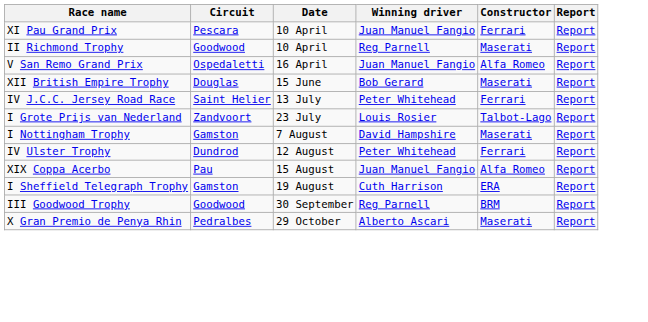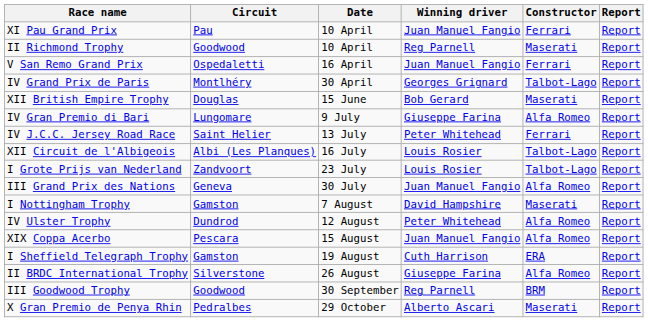XI Pau Grand Prix | Circuit: Pescara -> Pau
V San Remo Grand Prix | Constructor: Alfa Romeo -> Ferrari
+ row: IV Grand Prix de Paris | Montlhéry | 30 April | Georges Grignard | Talbot-Lago | Report
+ row: IV Gran Premio di Bari | Lungomare | 9 July | Giuseppe Farina | Alfa Romeo | Report
+ row: XII Circuit de l'Albigeois | Albi (Les Planques) | 16 July | Louis Rosier | Talbot-Lago | Report
+ row: III Grand Prix des Nations | Geneva | 30 July | Juan Manuel Fangio | Alfa Romeo | Report
IV Ulster Trophy | Constructor: Ferrari -> Alfa Romeo
XIX Coppa Acerbo | Circuit: Pau -> Pescara
+ row: II BRDC International Trophy | Silverstone | 26 August | Giuseppe Farina | Alfa Romeo | Report
